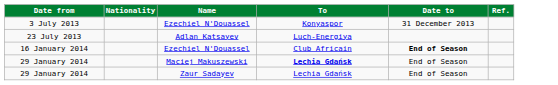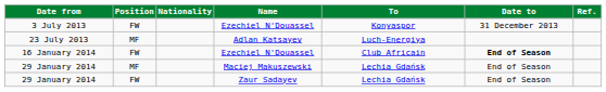+ column: Position | FW | MF | FW | MF | FW
29 January 2014 / Maciej Makuszewski | To: bold -> normal
